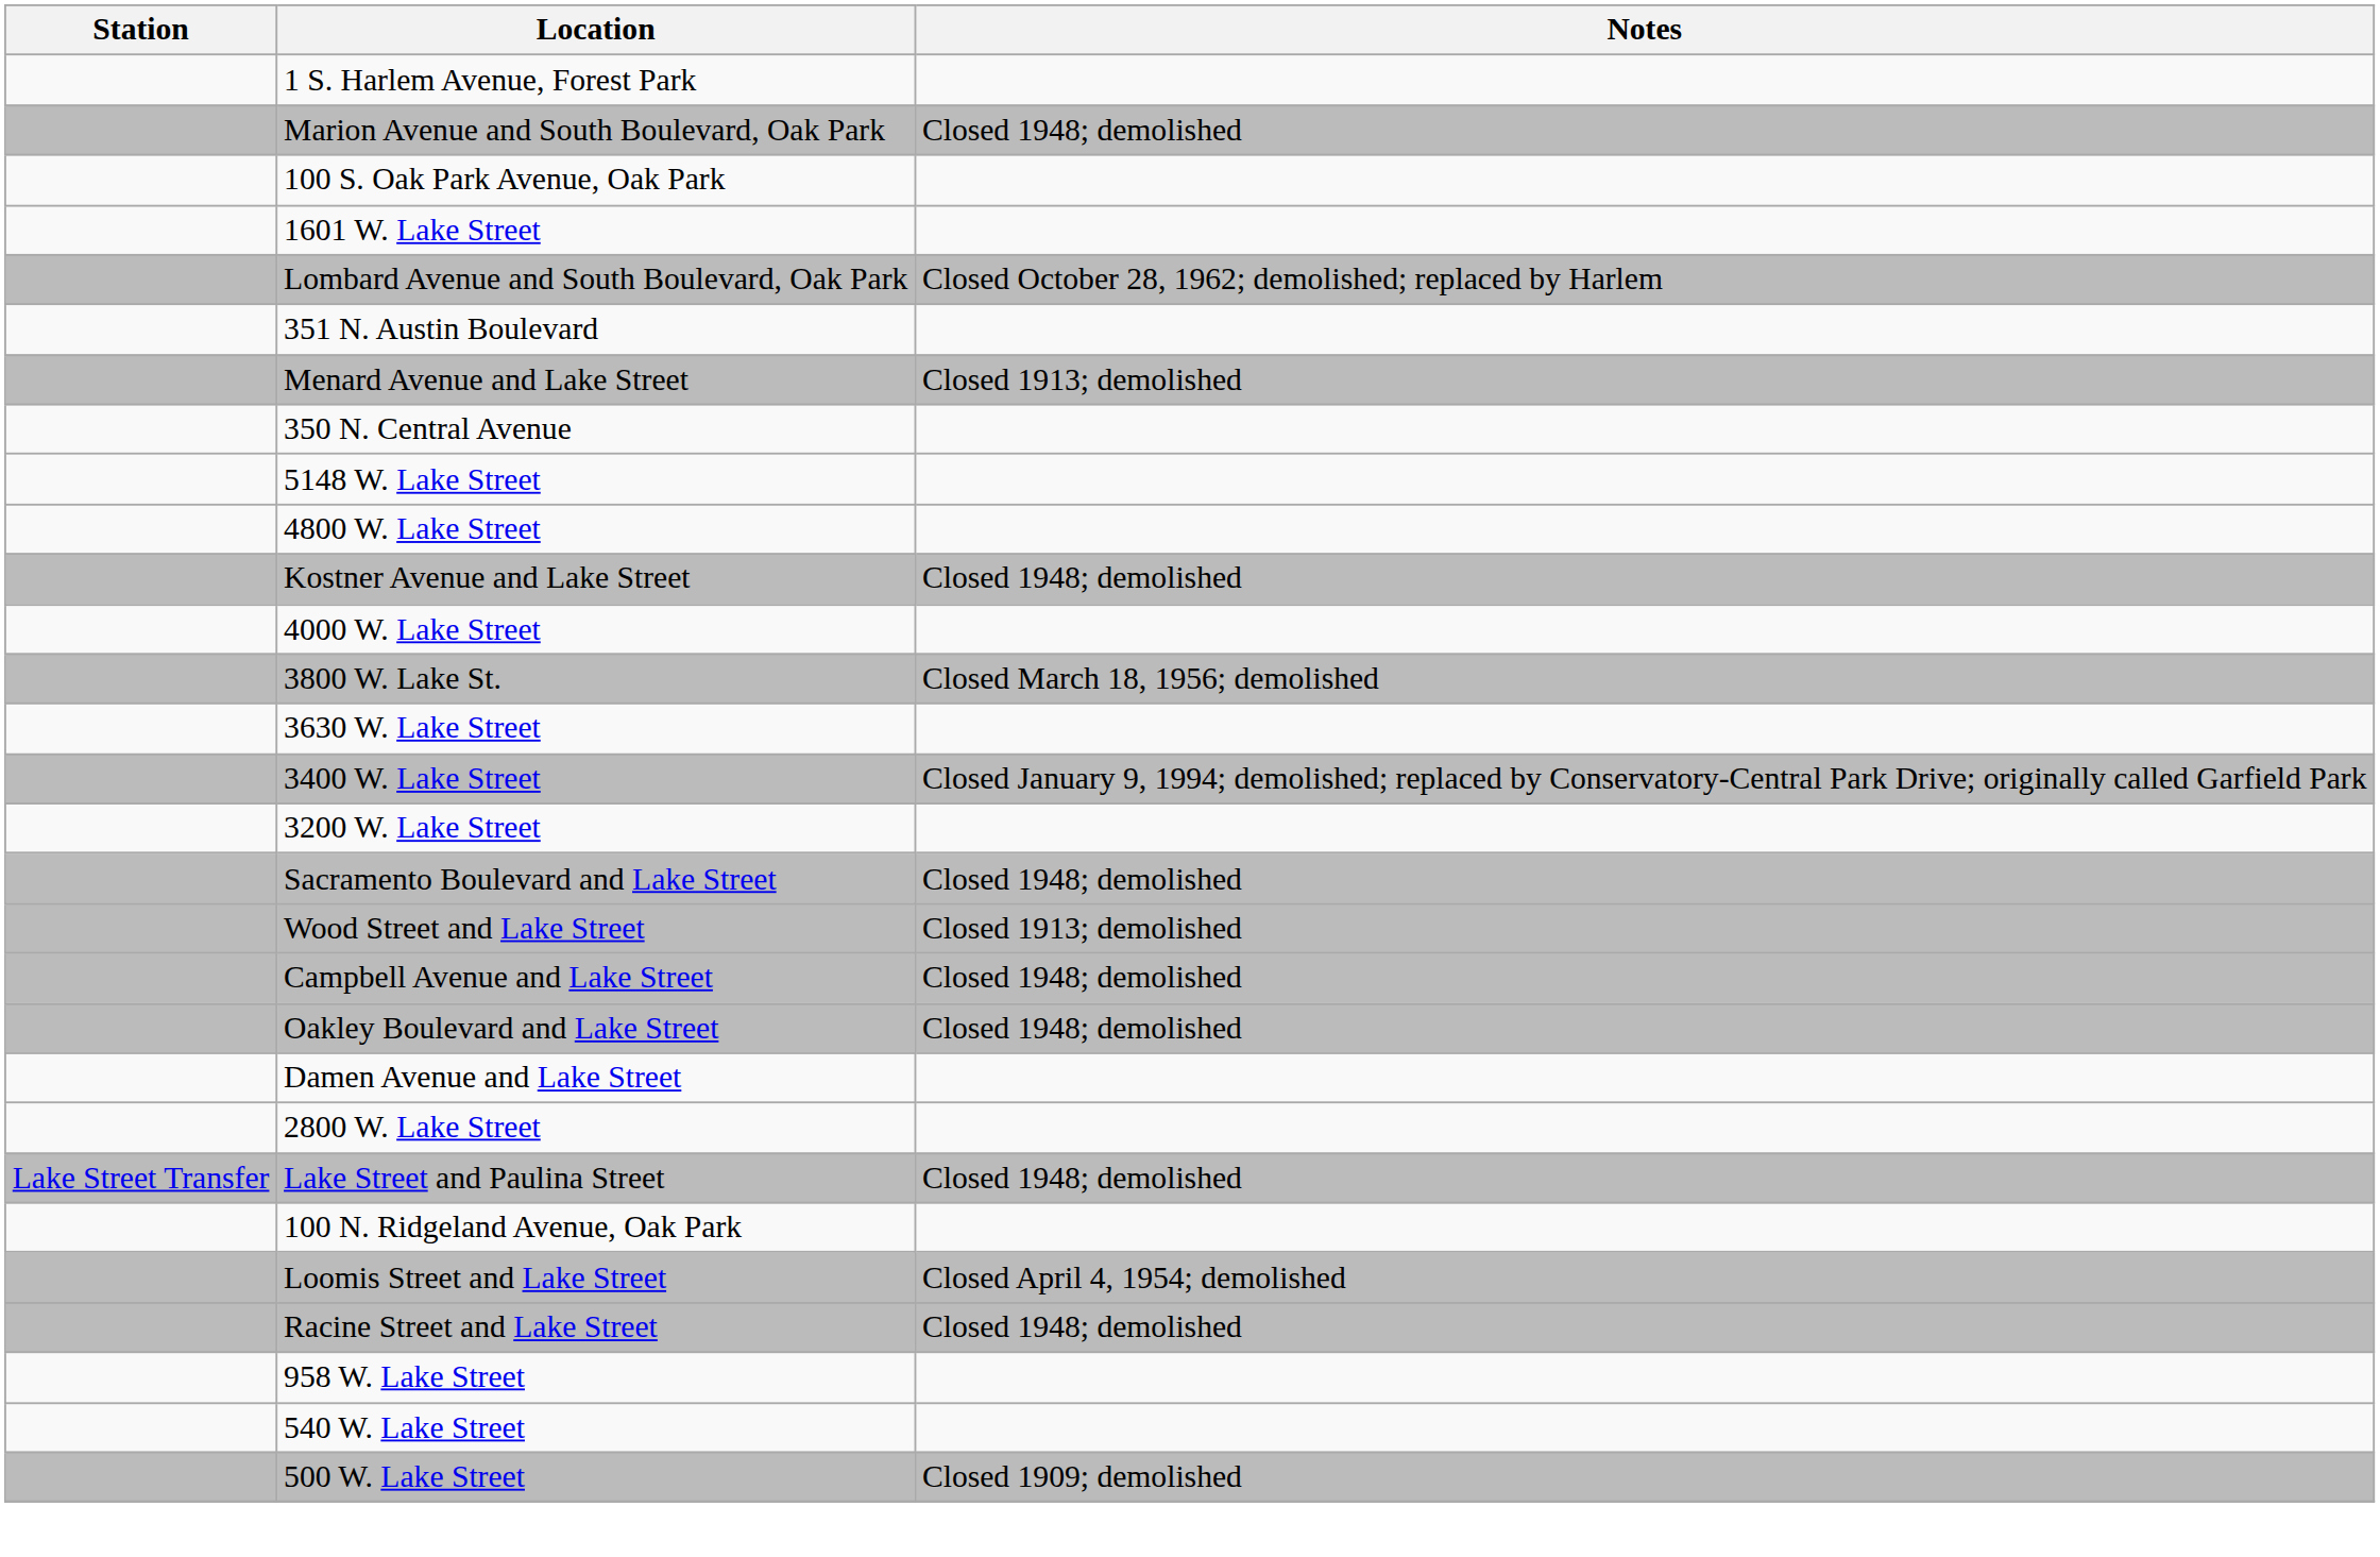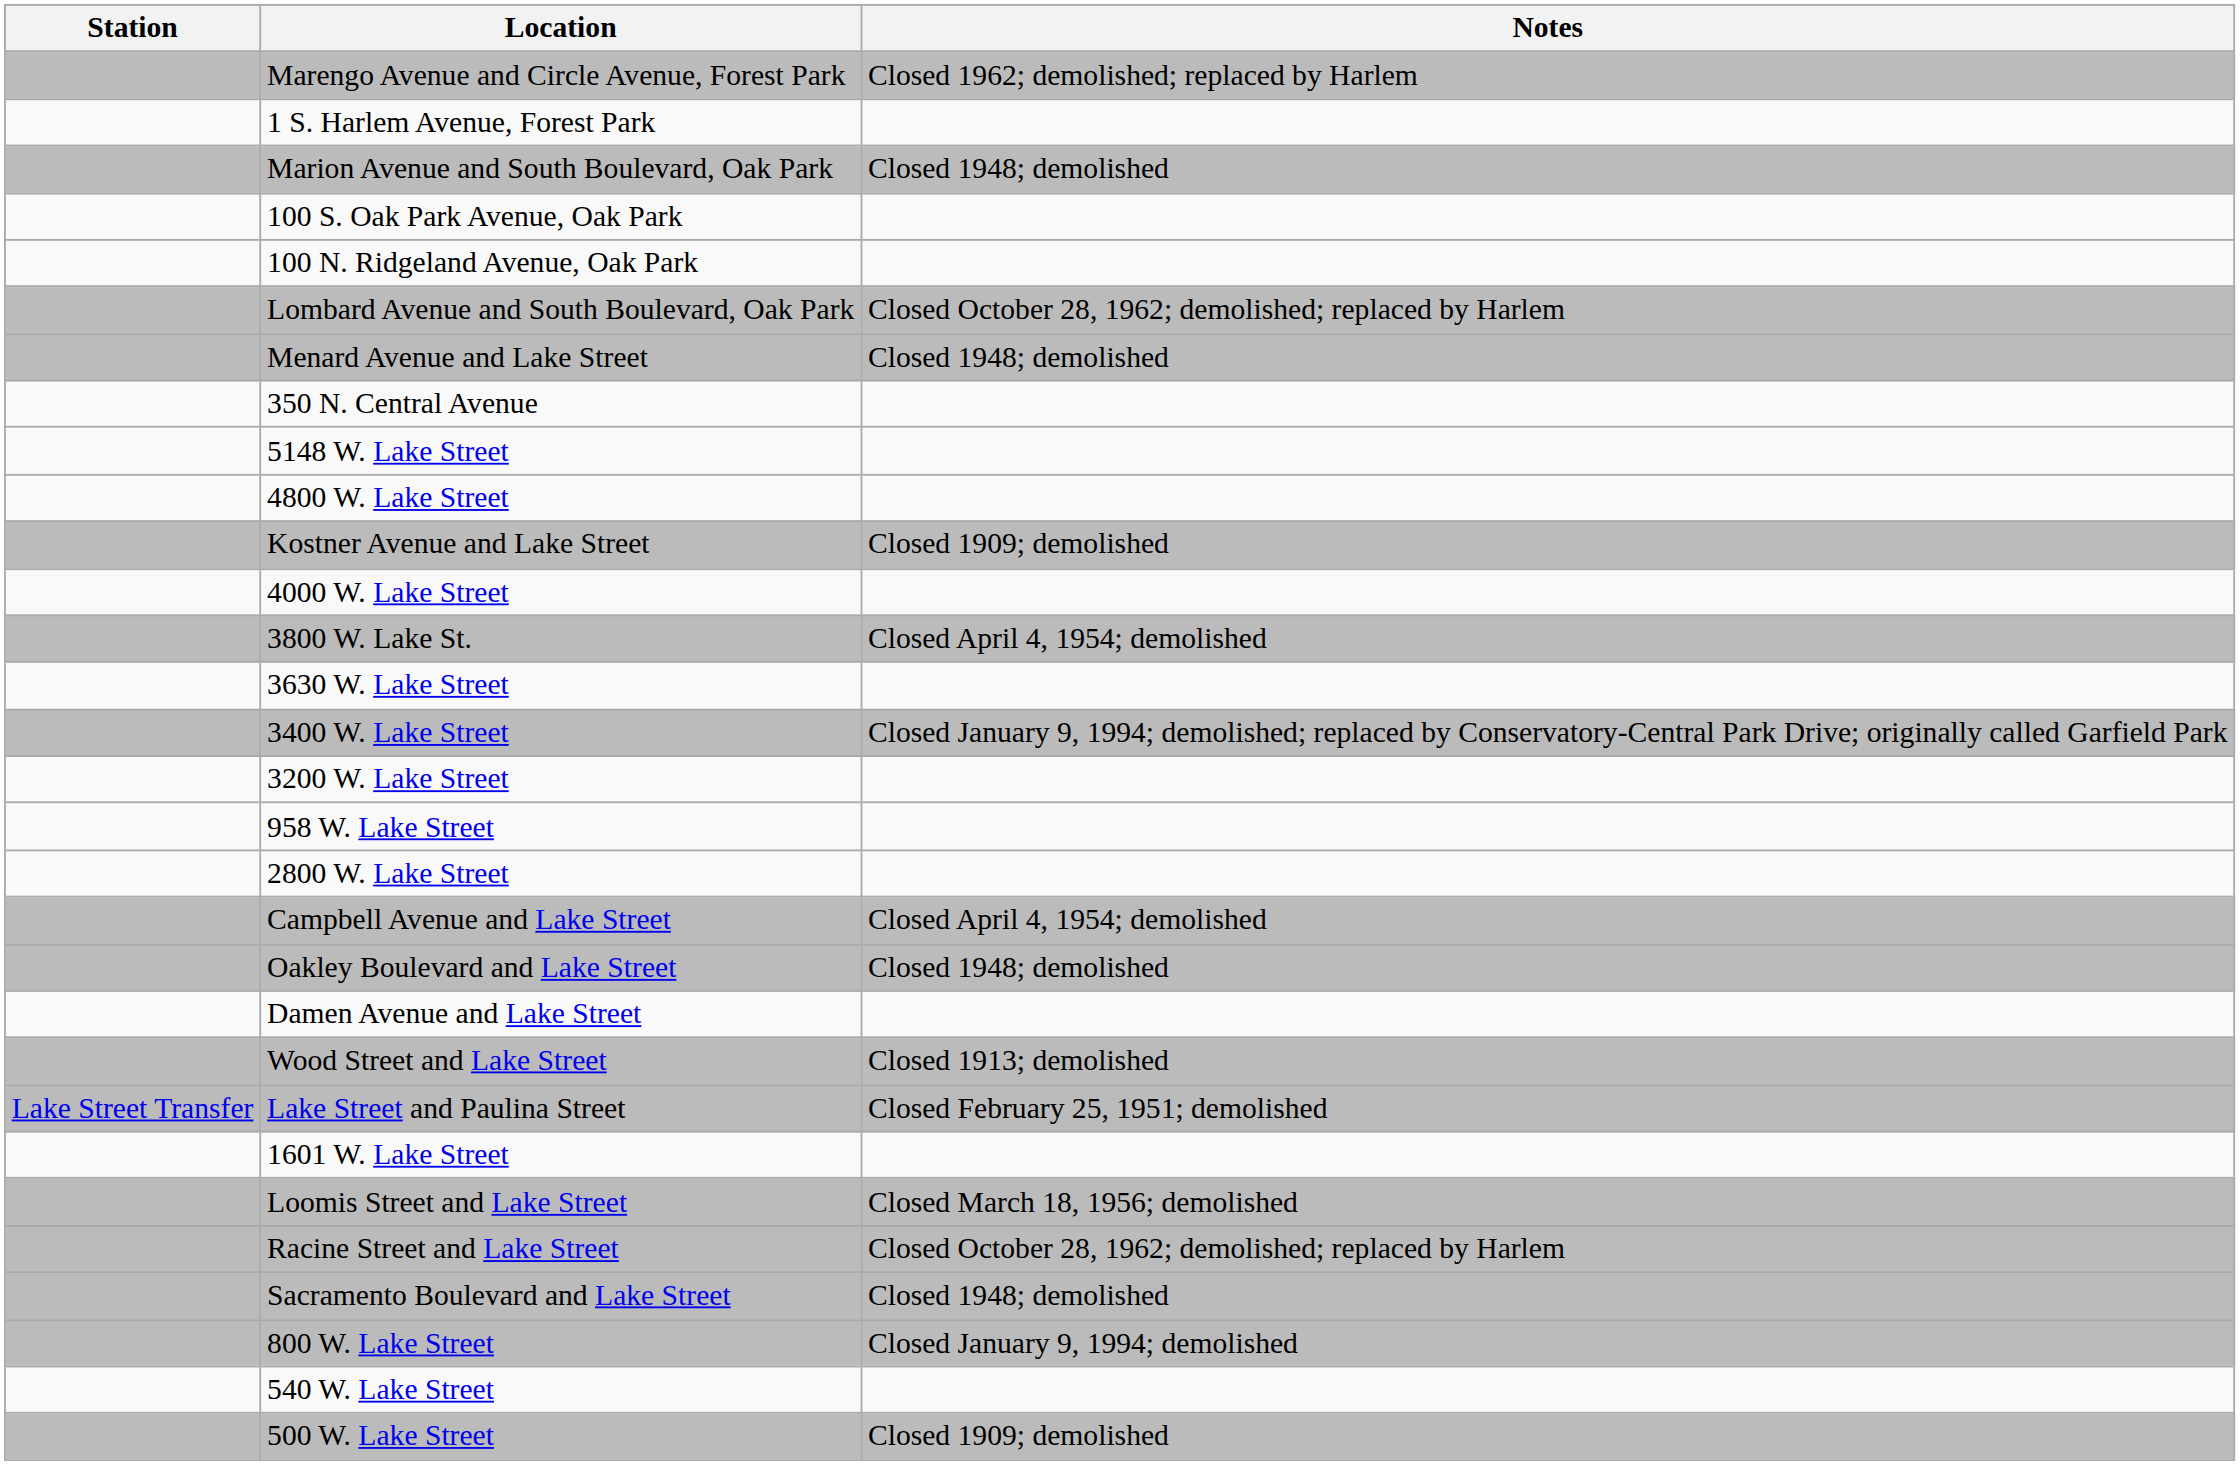+ row: Marengo Avenue and Circle Avenue, Forest Park | Closed 1962; demolished; replaced by Harlem
rows swapped: 100 N. Ridgeland Avenue, Oak Park <-> 1601 W. Lake Street
- row: 351 N. Austin Boulevard
Menard Avenue and Lake Street | Notes: Closed 1913; demolished -> Closed 1948; demolished
Kostner Avenue and Lake Street | Notes: Closed 1948; demolished -> Closed 1909; demolished
3800 W. Lake St. | Notes: Closed March 18, 1956; demolished -> Closed April 4, 1954; demolished
rows swapped: Sacramento Boulevard and Lake Street <-> 958 W. Lake Street
rows swapped: 2800 W. Lake Street <-> Wood Street and Lake Street
Campbell Avenue and Lake Street | Notes: Closed 1948; demolished -> Closed April 4, 1954; demolished
Lake Street and Paulina Street | Notes: Closed 1948; demolished -> Closed February 25, 1951; demolished
Loomis Street and Lake Street | Notes: Closed April 4, 1954; demolished -> Closed March 18, 1956; demolished
Racine Street and Lake Street | Notes: Closed 1948; demolished -> Closed October 28, 1962; demolished; replaced by Harlem
+ row: 800 W. Lake Street | Closed January 9, 1994; demolished
